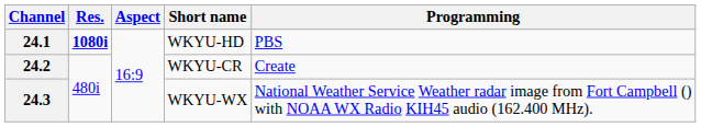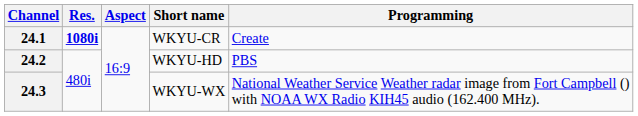24.1 | Short name: WKYU-HD -> WKYU-CR
24.1 | Programming: PBS -> Create
24.2 | Short name: WKYU-CR -> WKYU-HD
24.2 | Programming: Create -> PBS
